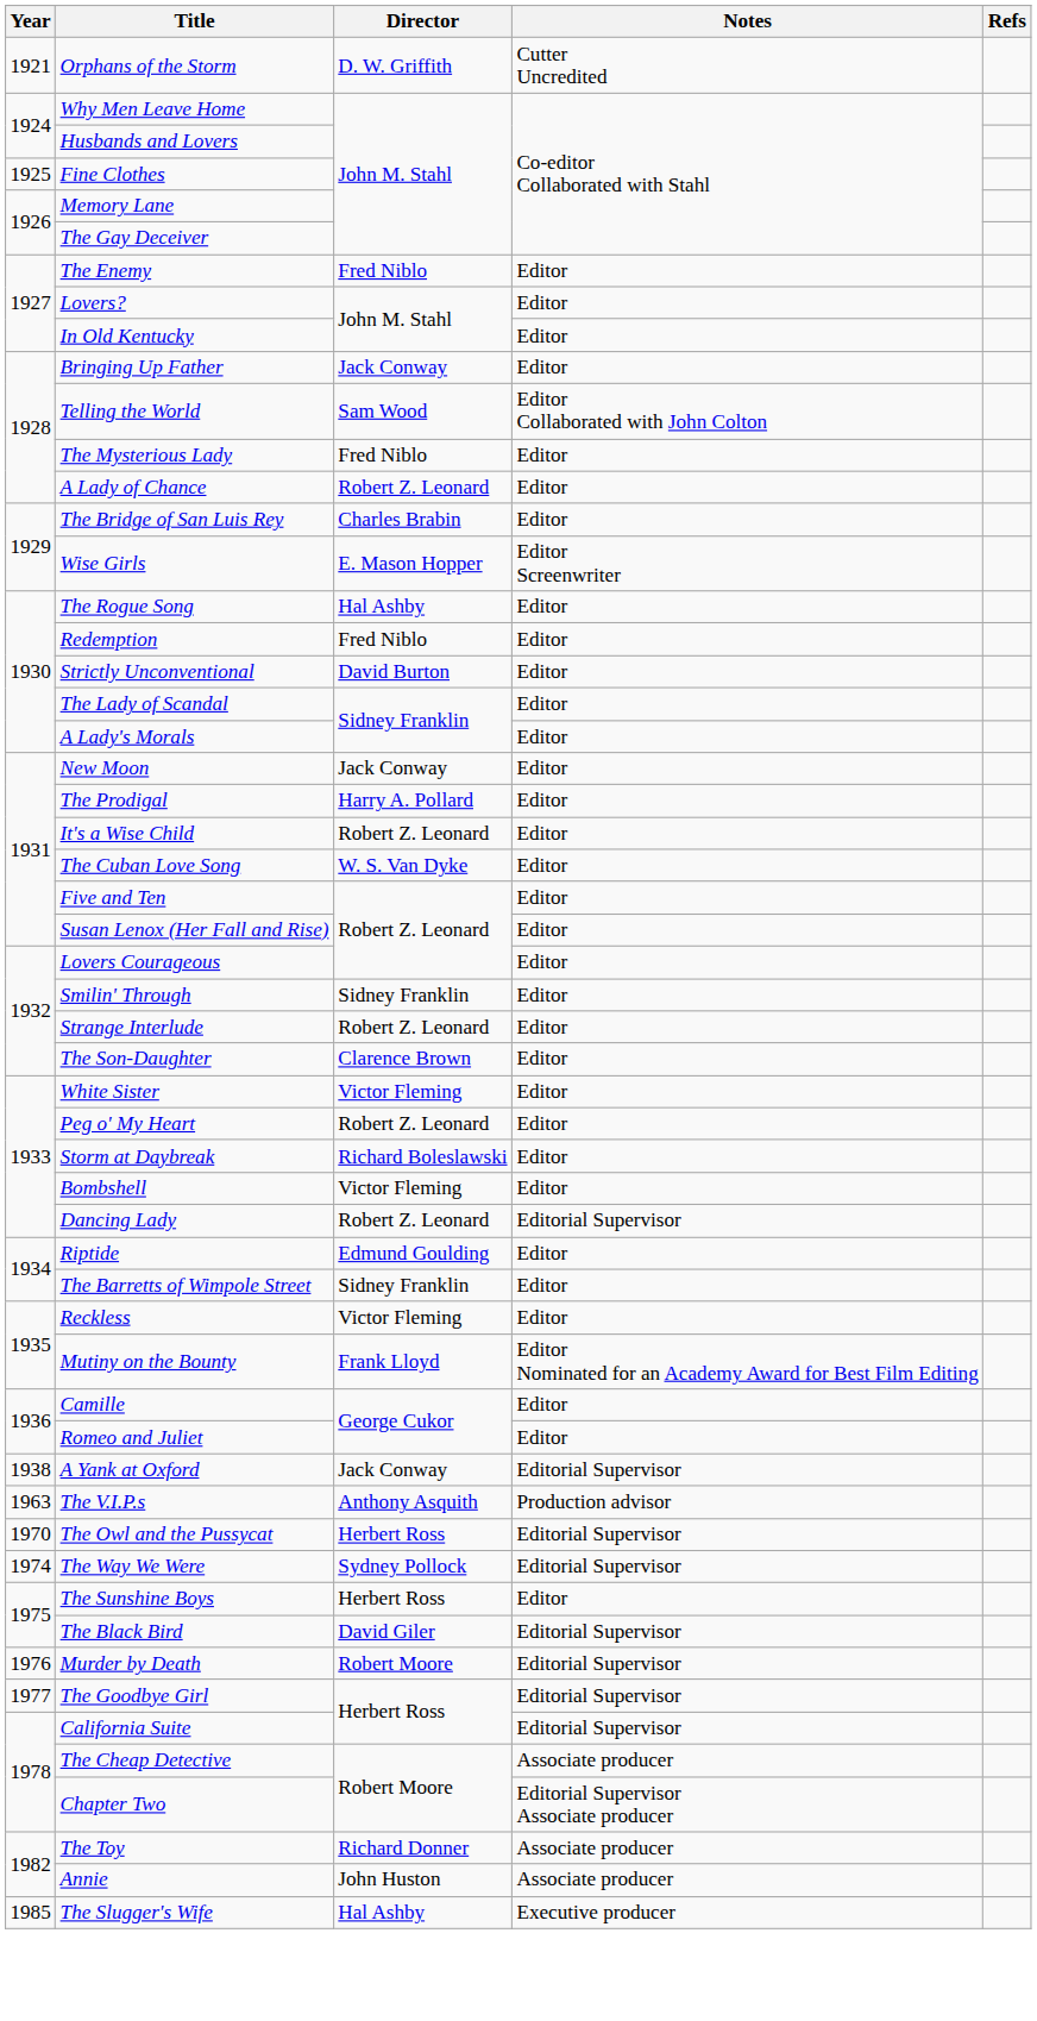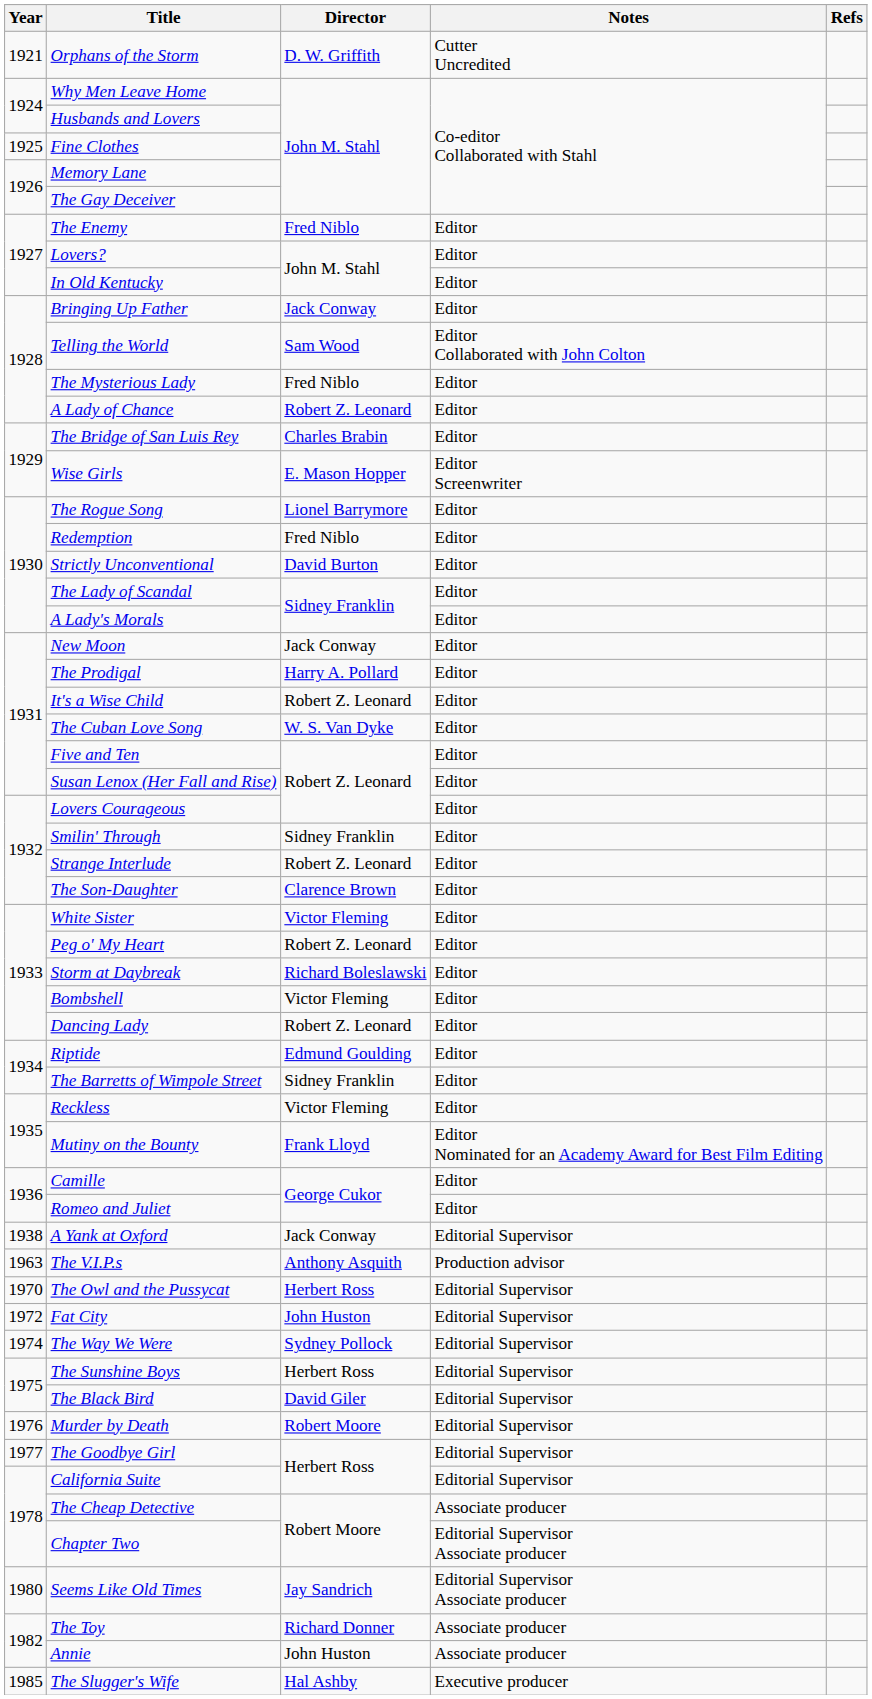The Rogue Song | Director: Hal Ashby -> Lionel Barrymore
Dancing Lady | Notes: Editorial Supervisor -> Editor
+ row: 1972 | Fat City | John Huston | Editorial Supervisor
The Sunshine Boys | Notes: Editor -> Editorial Supervisor
+ row: 1980 | Seems Like Old Times | Jay Sandrich | Editorial Supervisor Associate producer
